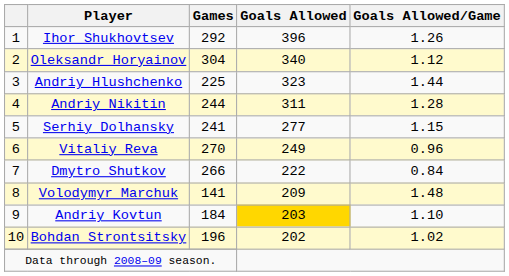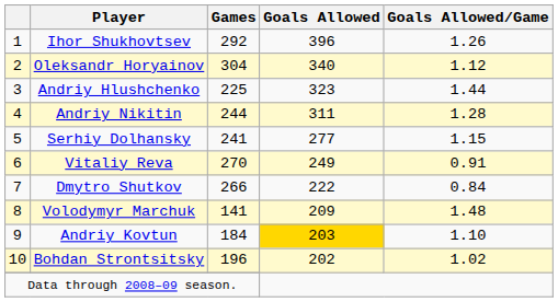Vitaliy Reva | Goals Allowed/Game: 0.96 -> 0.91
